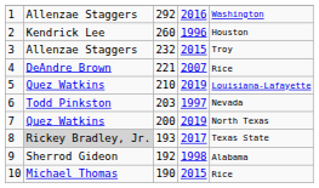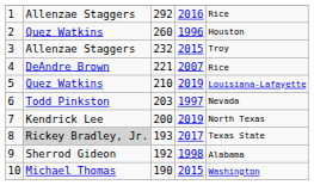1 | column 5: Washington -> Rice
2 | column 2: Kendrick Lee -> Quez Watkins
7 | column 2: Quez Watkins -> Kendrick Lee
10 | column 5: Rice -> Washington
